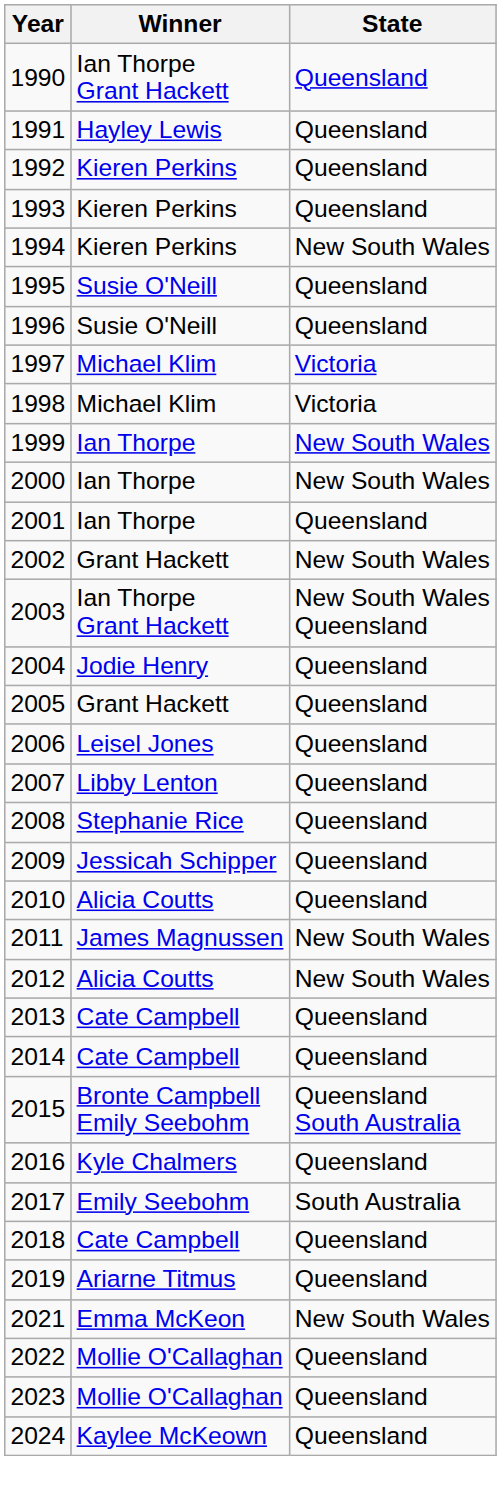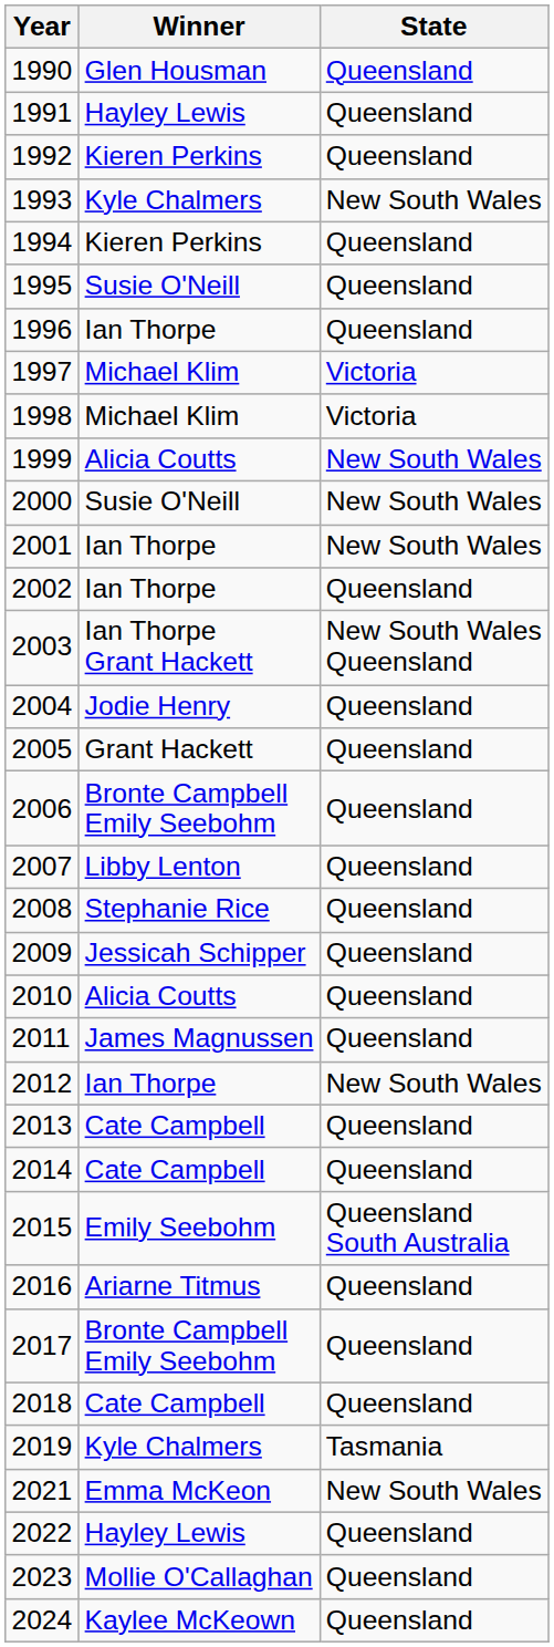1990 | Winner: Ian Thorpe Grant Hackett -> Glen Housman
1993 | Winner: Kieren Perkins -> Kyle Chalmers
1993 | State: Queensland -> New South Wales
1994 | State: New South Wales -> Queensland
1996 | Winner: Susie O'Neill -> Ian Thorpe
1999 | Winner: Ian Thorpe -> Alicia Coutts
2000 | Winner: Ian Thorpe -> Susie O'Neill
2001 | State: Queensland -> New South Wales
2002 | Winner: Grant Hackett -> Ian Thorpe
2002 | State: New South Wales -> Queensland
2006 | Winner: Leisel Jones -> Bronte Campbell Emily Seebohm
2011 | State: New South Wales -> Queensland
2012 | Winner: Alicia Coutts -> Ian Thorpe
2015 | Winner: Bronte Campbell Emily Seebohm -> Emily Seebohm
2016 | Winner: Kyle Chalmers -> Ariarne Titmus
2017 | Winner: Emily Seebohm -> Bronte Campbell Emily Seebohm
2017 | State: South Australia -> Queensland
2019 | Winner: Ariarne Titmus -> Kyle Chalmers
2019 | State: Queensland -> Tasmania
2022 | Winner: Mollie O'Callaghan -> Hayley Lewis
